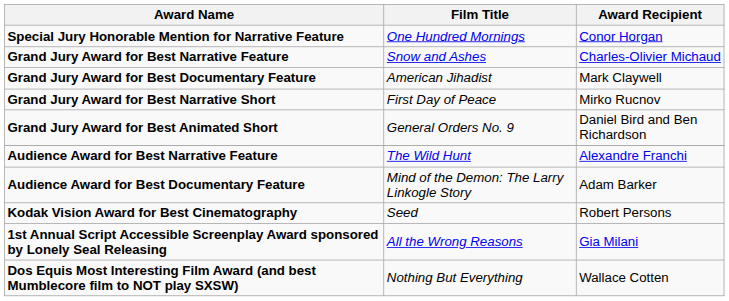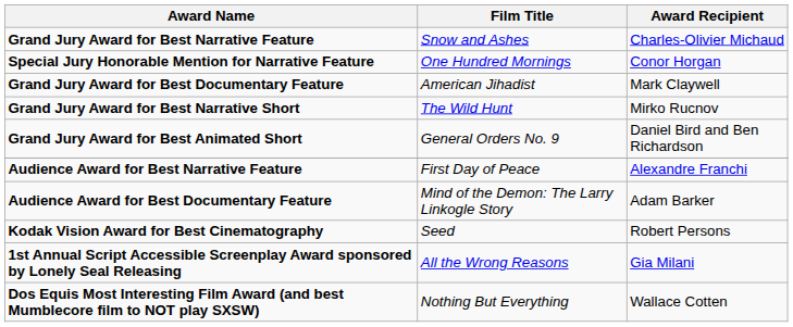rows swapped: Grand Jury Award for Best Narrative Feature <-> Special Jury Honorable Mention for Narrative Feature
Grand Jury Award for Best Narrative Short | Film Title: First Day of Peace -> The Wild Hunt
Audience Award for Best Narrative Feature | Film Title: The Wild Hunt -> First Day of Peace
